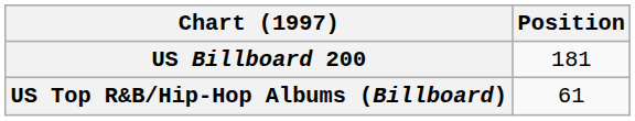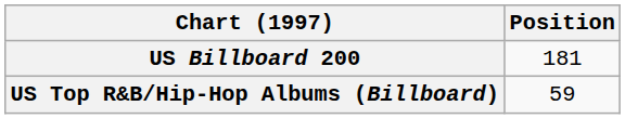US Top R&B/Hip-Hop Albums (Billboard) | Position: 61 -> 59
